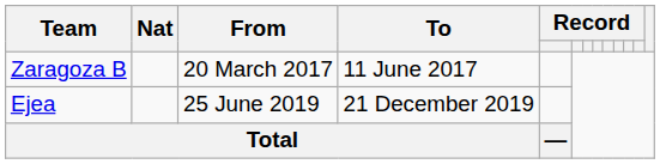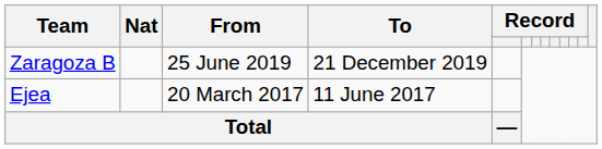Zaragoza B | From: 20 March 2017 -> 25 June 2019
Zaragoza B | To: 11 June 2017 -> 21 December 2019
Ejea | From: 25 June 2019 -> 20 March 2017
Ejea | To: 21 December 2019 -> 11 June 2017
